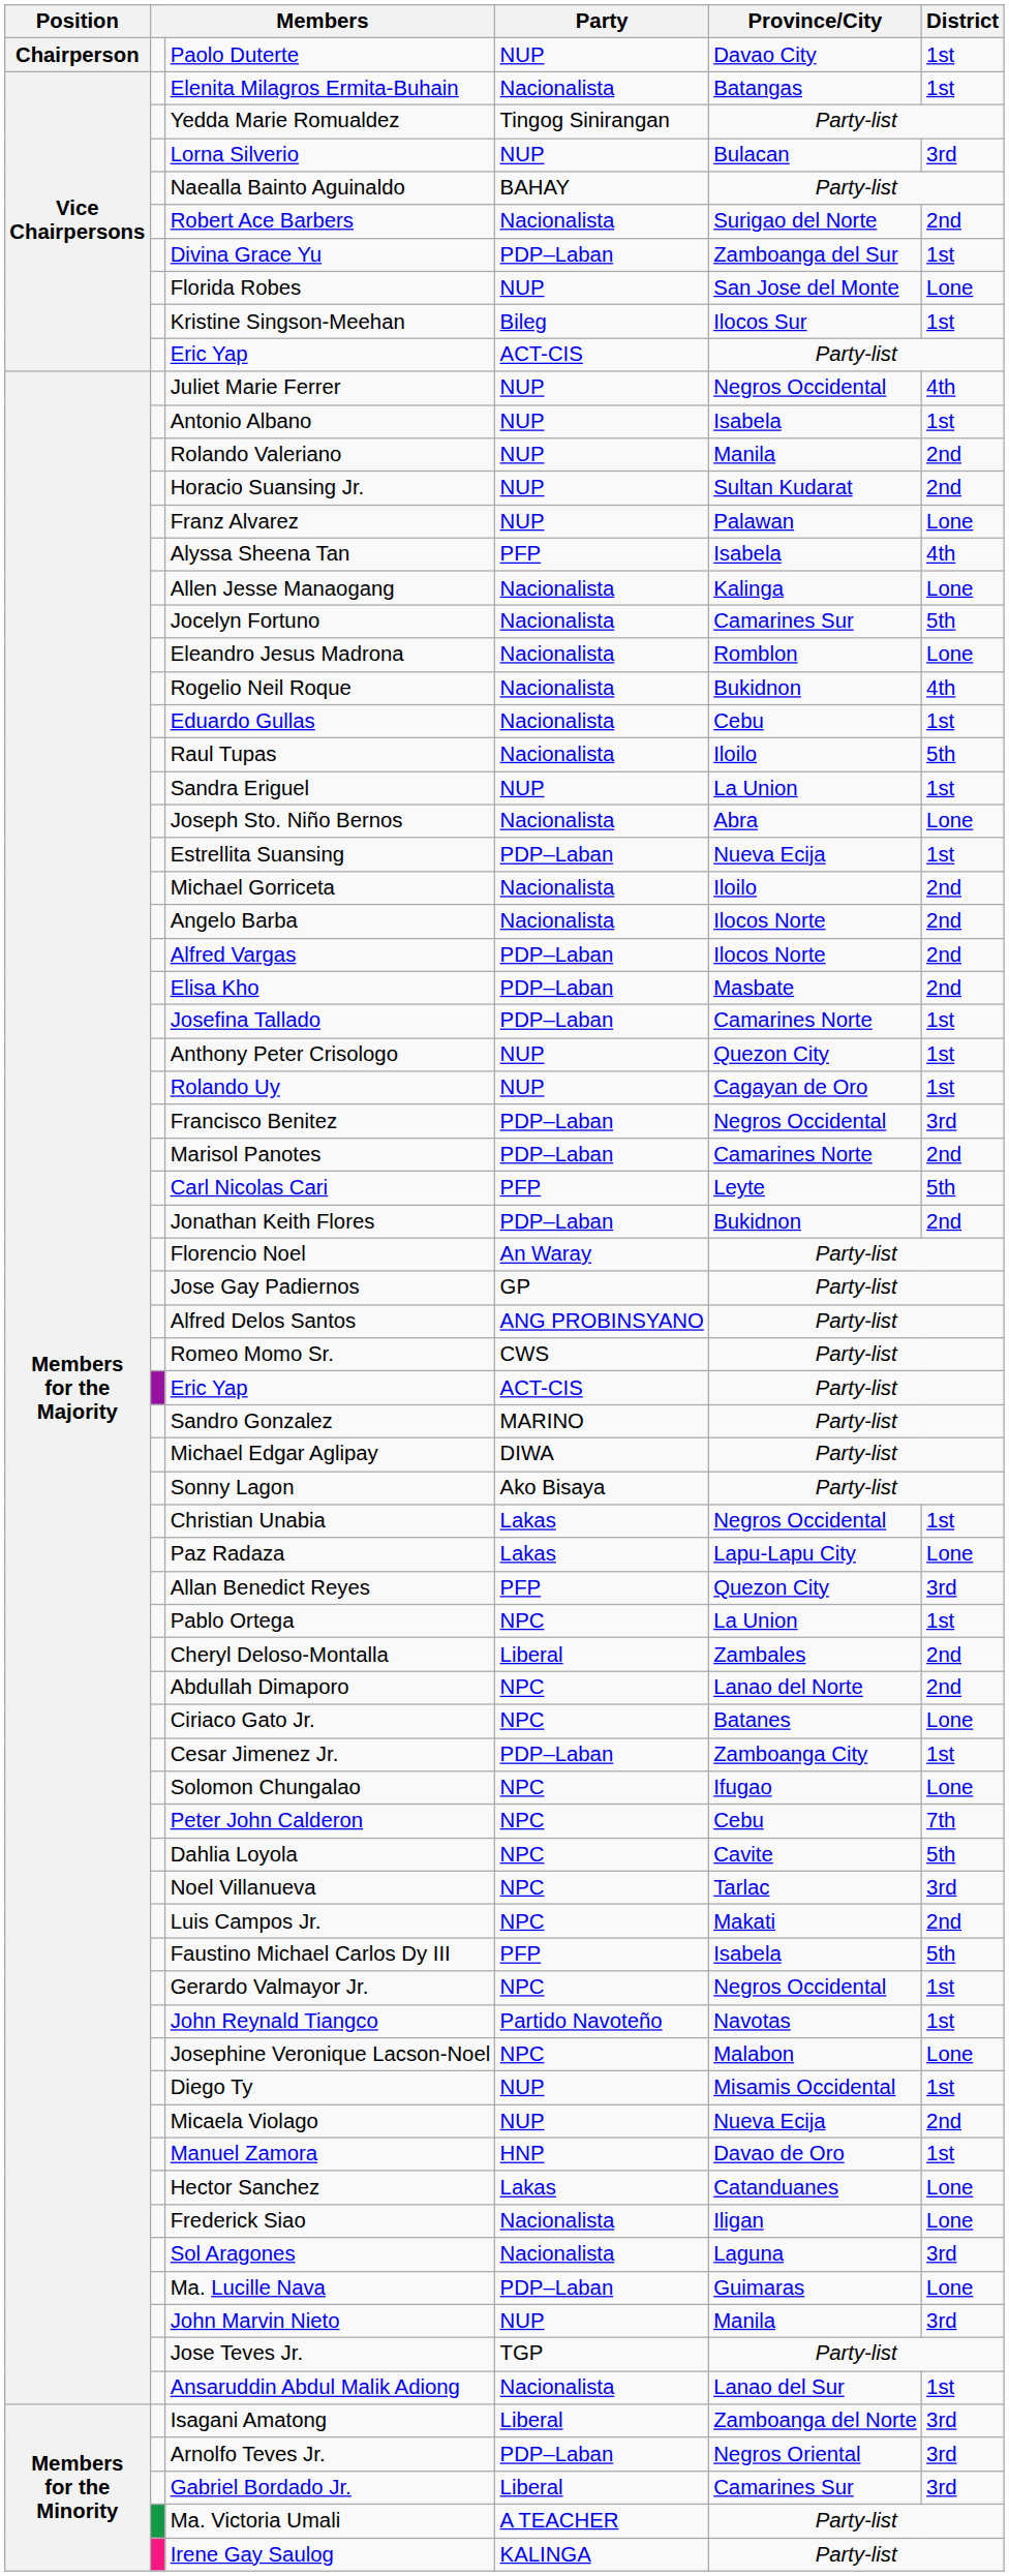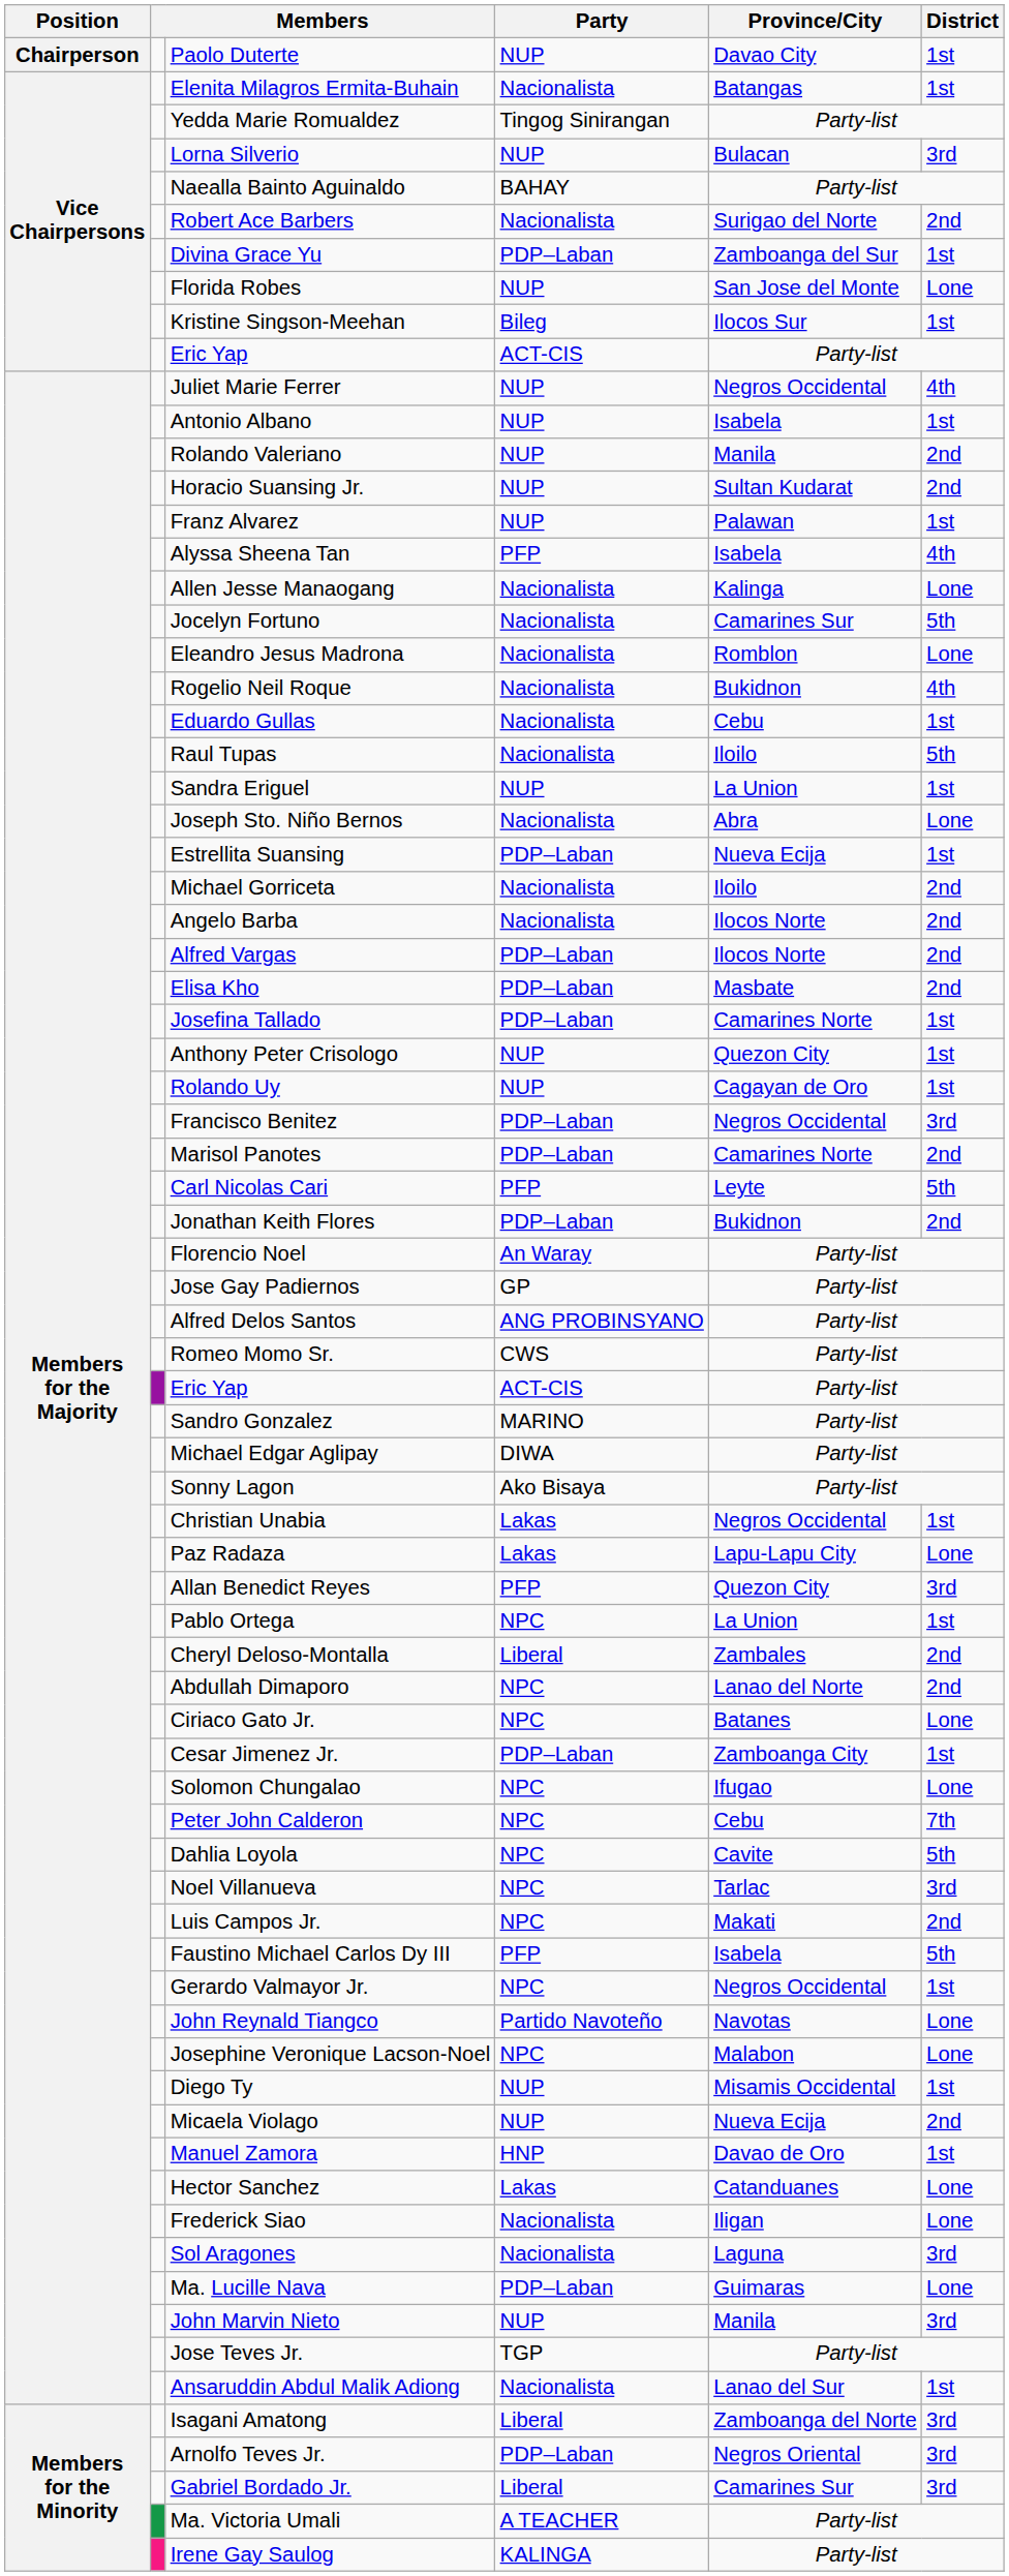Franz Alvarez | District: Lone -> 1st
John Reynald Tiangco | District: 1st -> Lone
